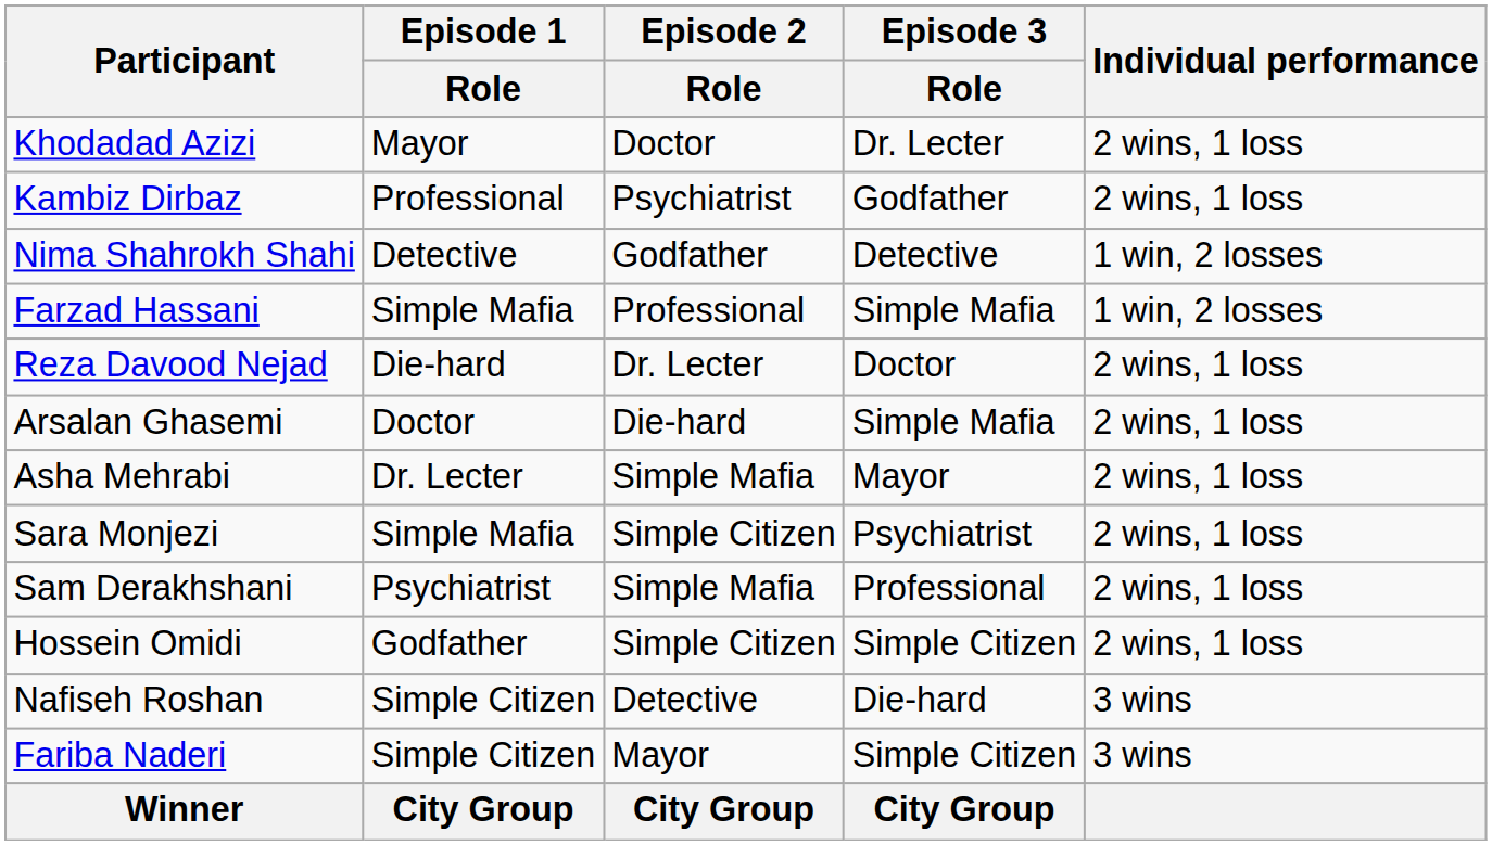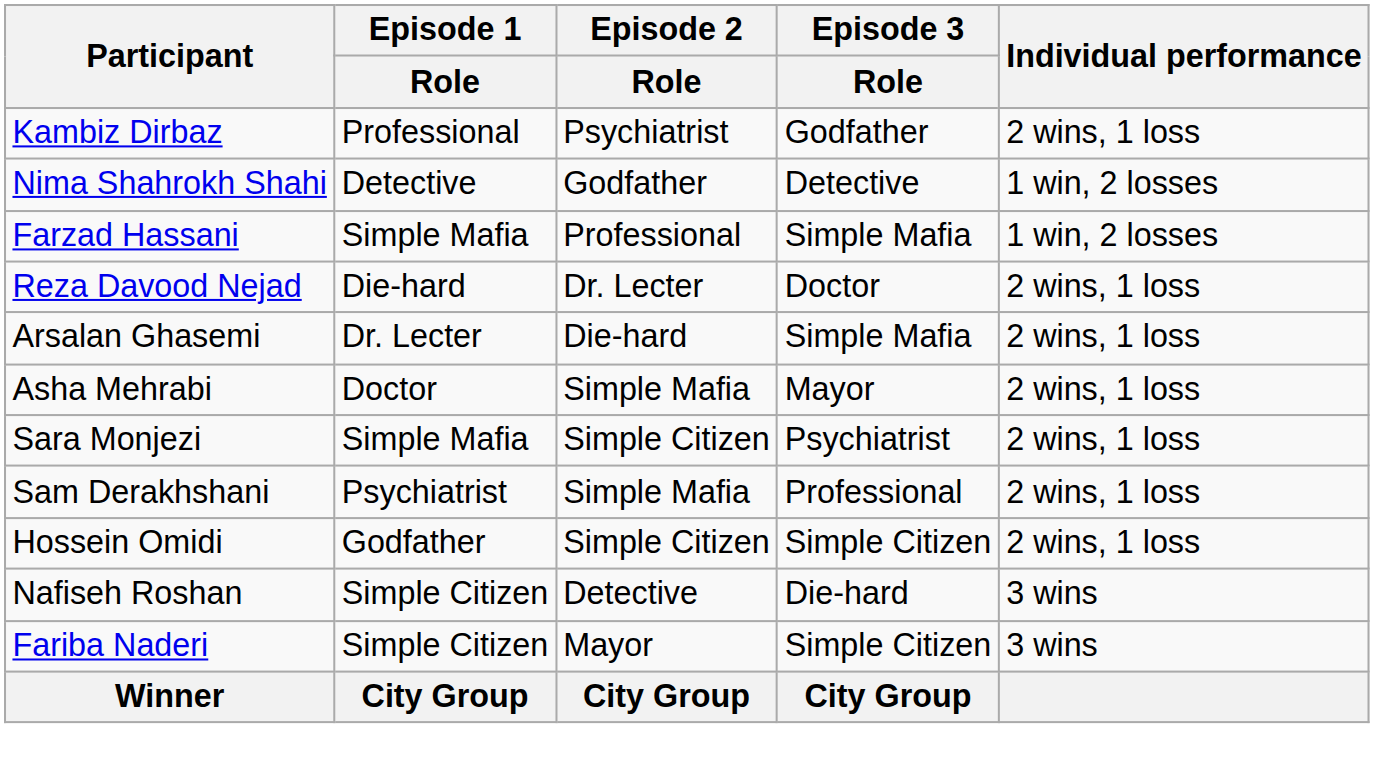- row: Khodadad Azizi | Mayor | Doctor | Dr. Lecter | 2 wins, 1 loss
Arsalan Ghasemi | Episode 1 / Role: Doctor -> Dr. Lecter
Asha Mehrabi | Episode 1 / Role: Dr. Lecter -> Doctor
